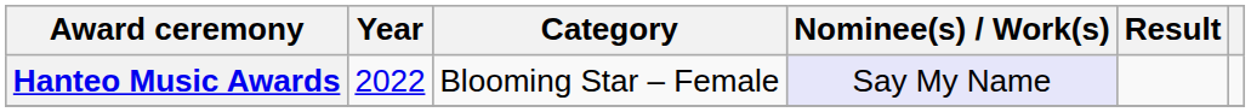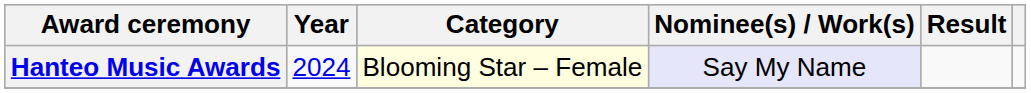Hanteo Music Awards | Year: 2022 -> 2024
Hanteo Music Awards | Category: no background -> lightyellow background
